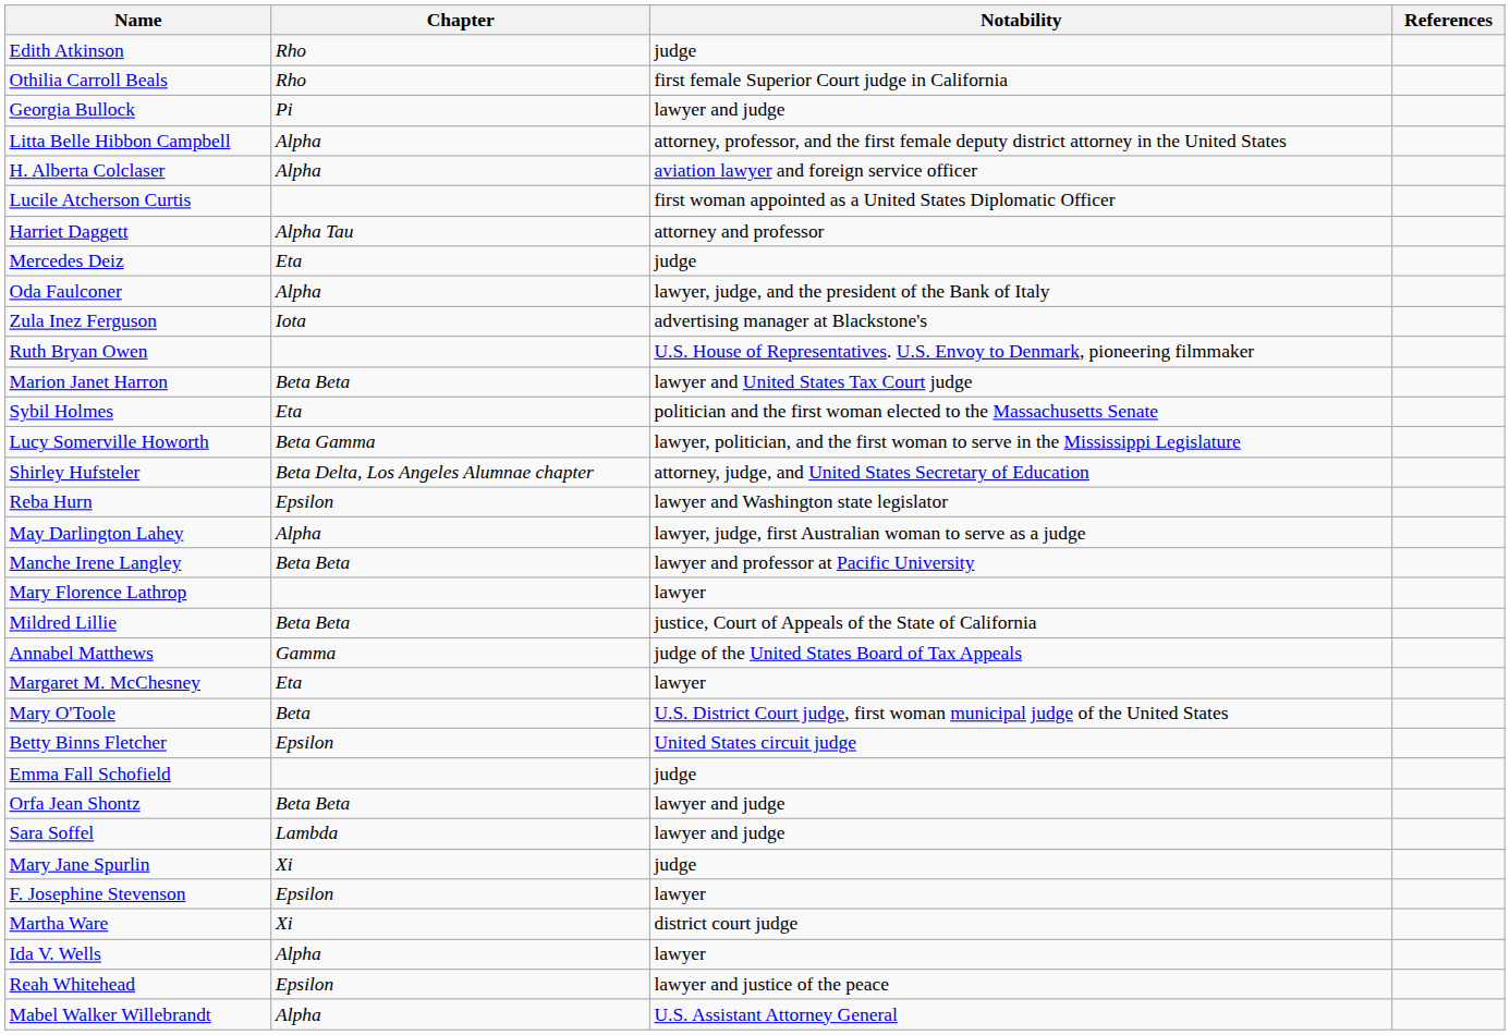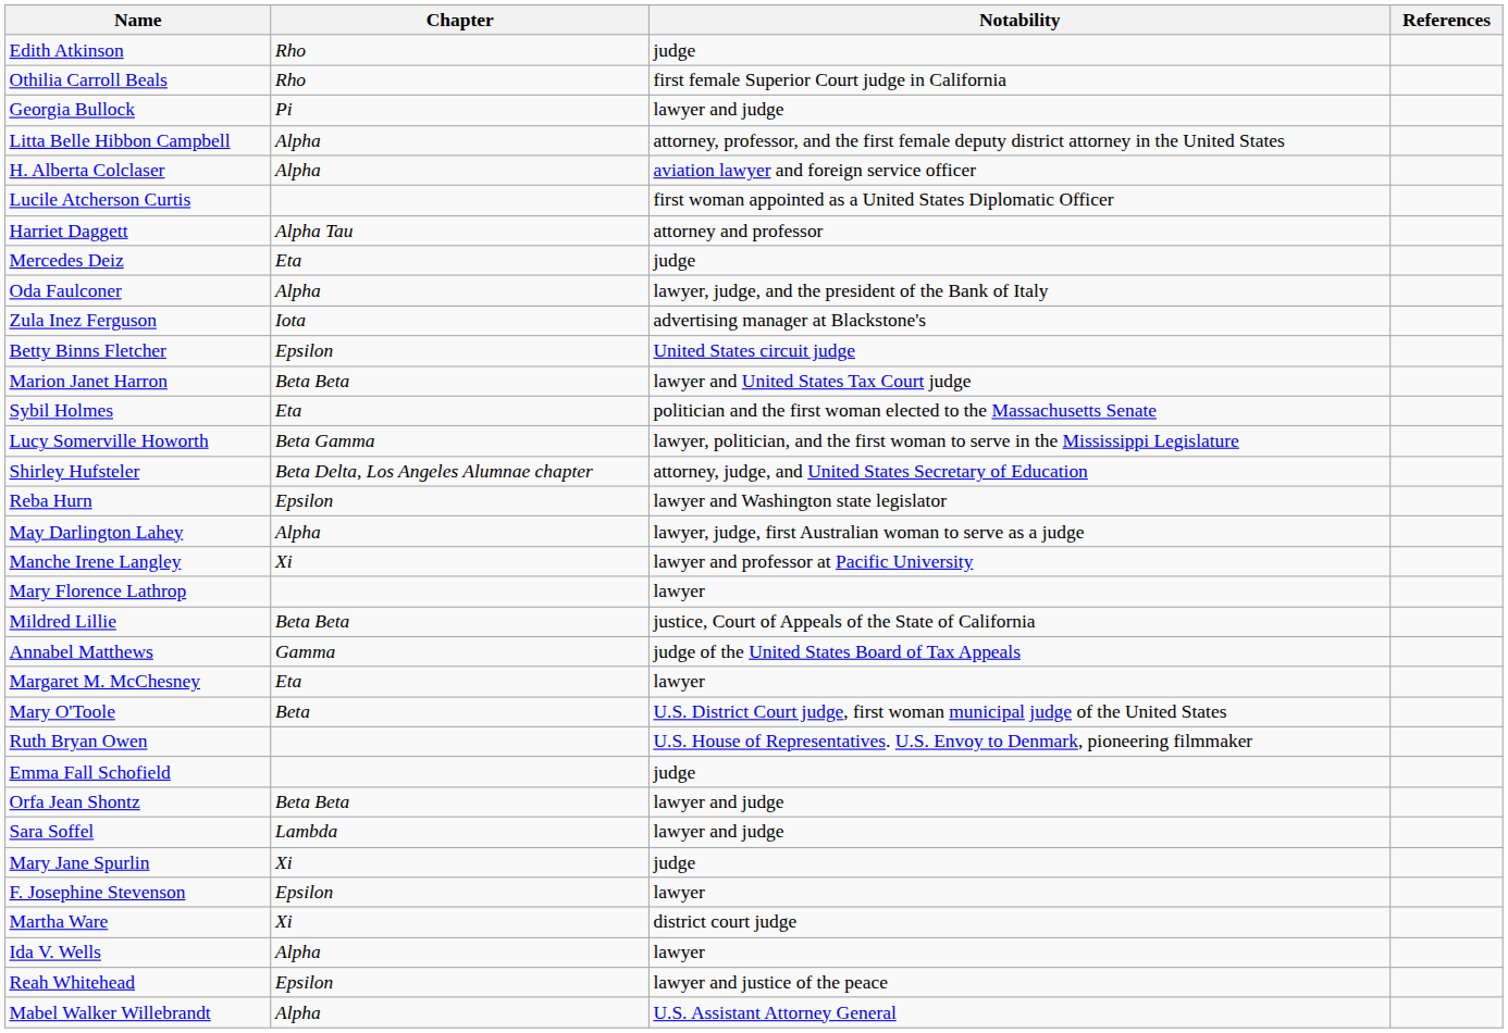rows swapped: Betty Binns Fletcher <-> Ruth Bryan Owen
Manche Irene Langley | Chapter: Beta Beta -> Xi
